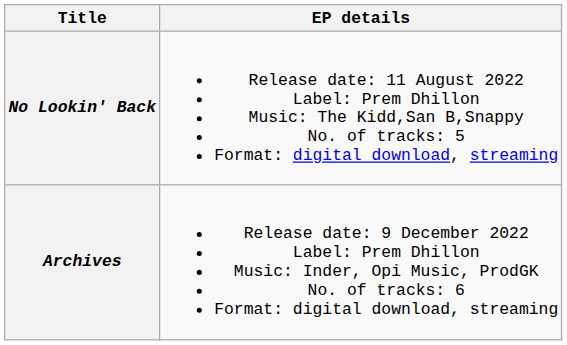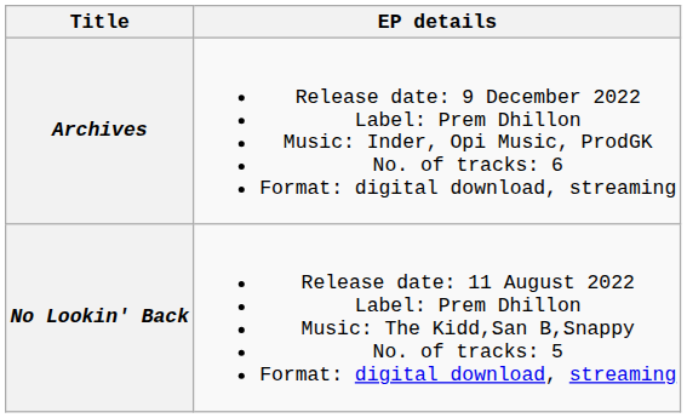rows swapped: No Lookin' Back <-> Archives
